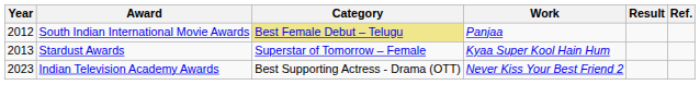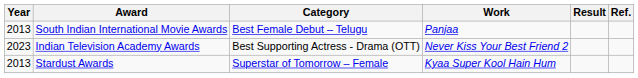South Indian International Movie Awards | Year: 2012 -> 2013
South Indian International Movie Awards | Category: khaki background -> no background
rows swapped: Stardust Awards <-> Indian Television Academy Awards
